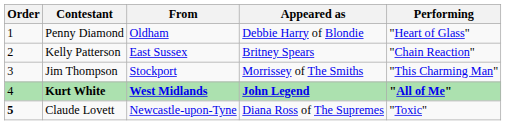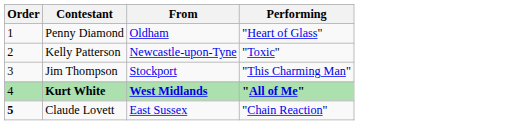- column: Appeared as | Debbie Harry of Blondie | Britney Spears | Morrissey of The Smiths | John Legend | Diana Ross of The Supremes
Kelly Patterson | From: East Sussex -> Newcastle-upon-Tyne
Kelly Patterson | Performing: "Chain Reaction" -> "Toxic"
Claude Lovett | From: Newcastle-upon-Tyne -> East Sussex
Claude Lovett | Performing: "Toxic" -> "Chain Reaction"
